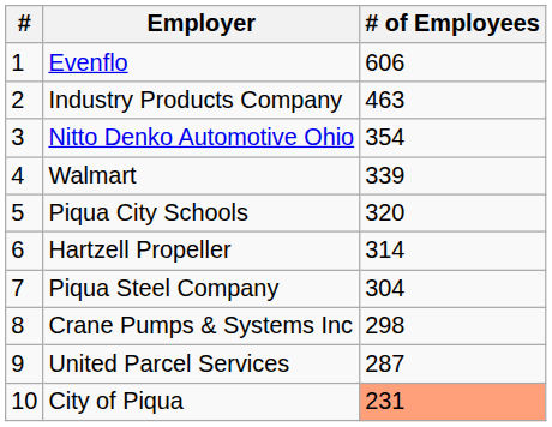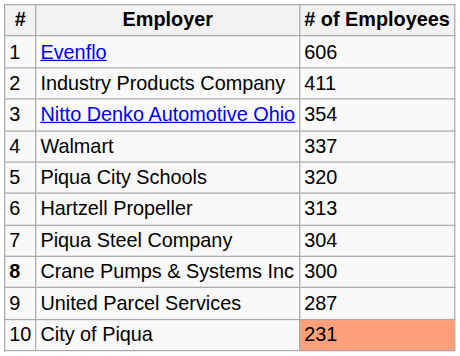Industry Products Company | # of Employees: 463 -> 411
Walmart | # of Employees: 339 -> 337
Hartzell Propeller | # of Employees: 314 -> 313
Crane Pumps & Systems Inc | #: normal -> bold
Crane Pumps & Systems Inc | # of Employees: 298 -> 300
